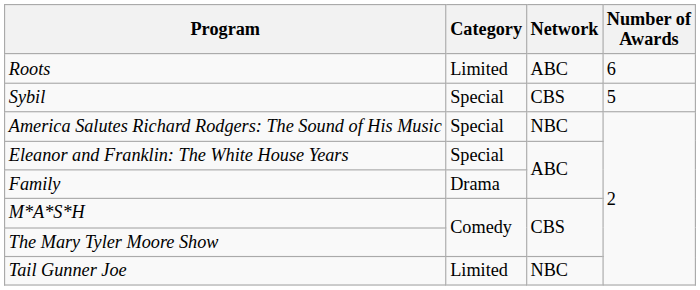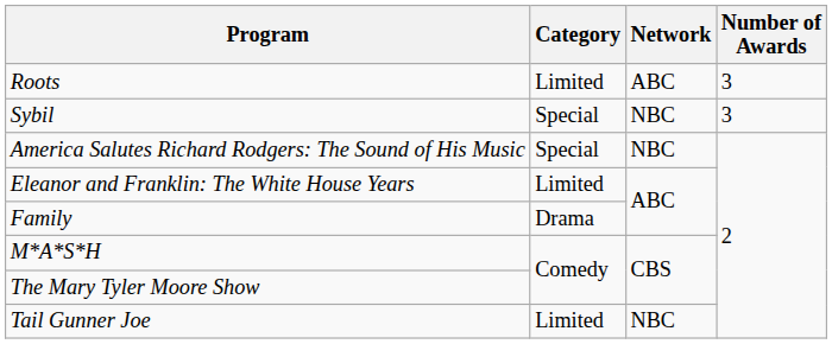Roots | Number of Awards: 6 -> 3
Sybil | Network: CBS -> NBC
Sybil | Number of Awards: 5 -> 3
Eleanor and Franklin: The White House Years | Category: Special -> Limited
